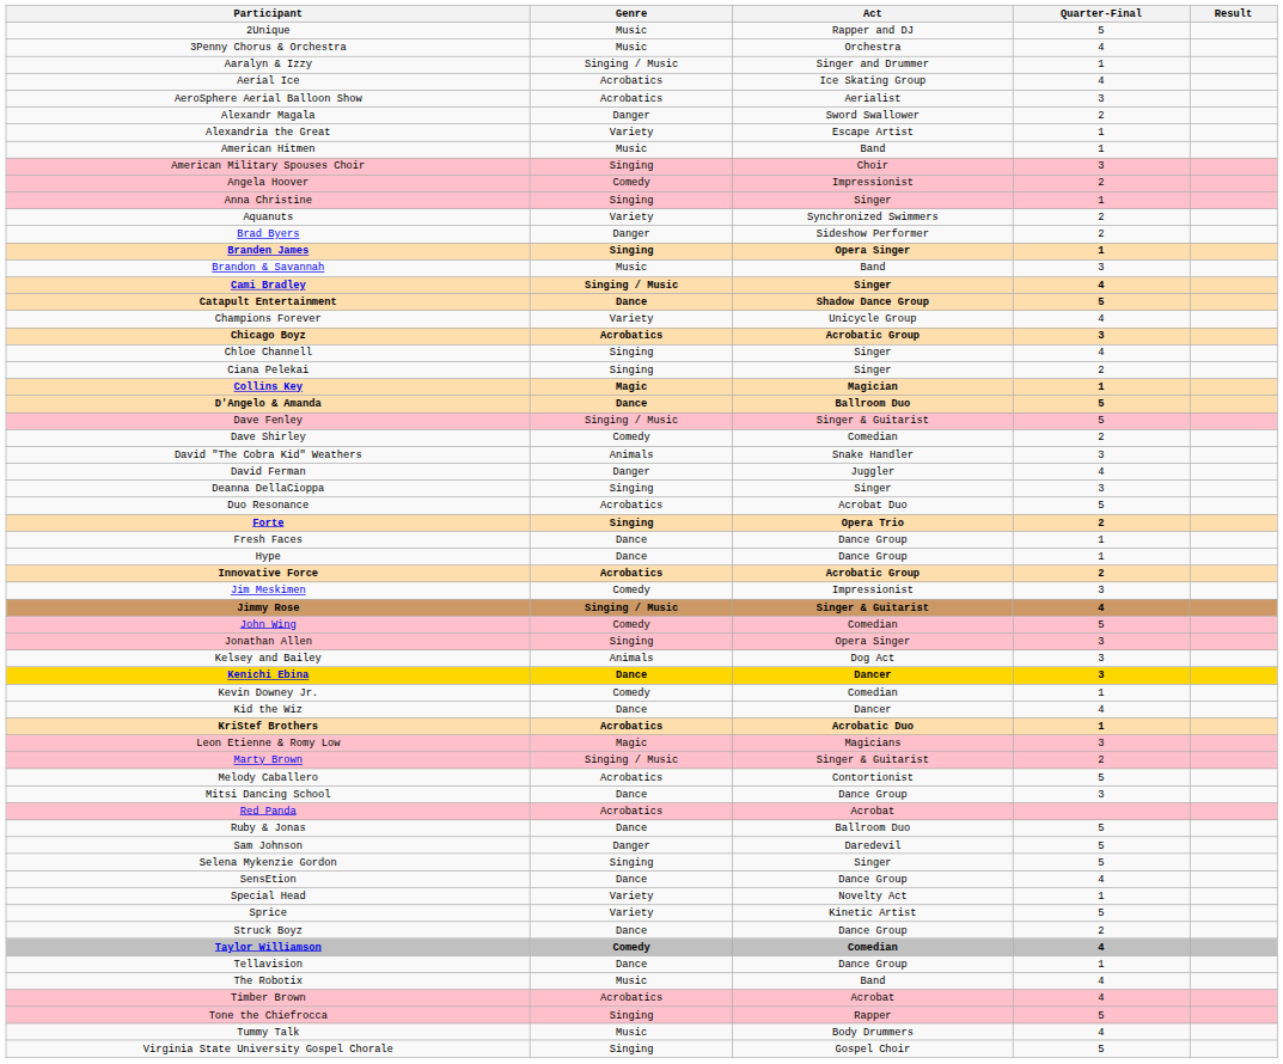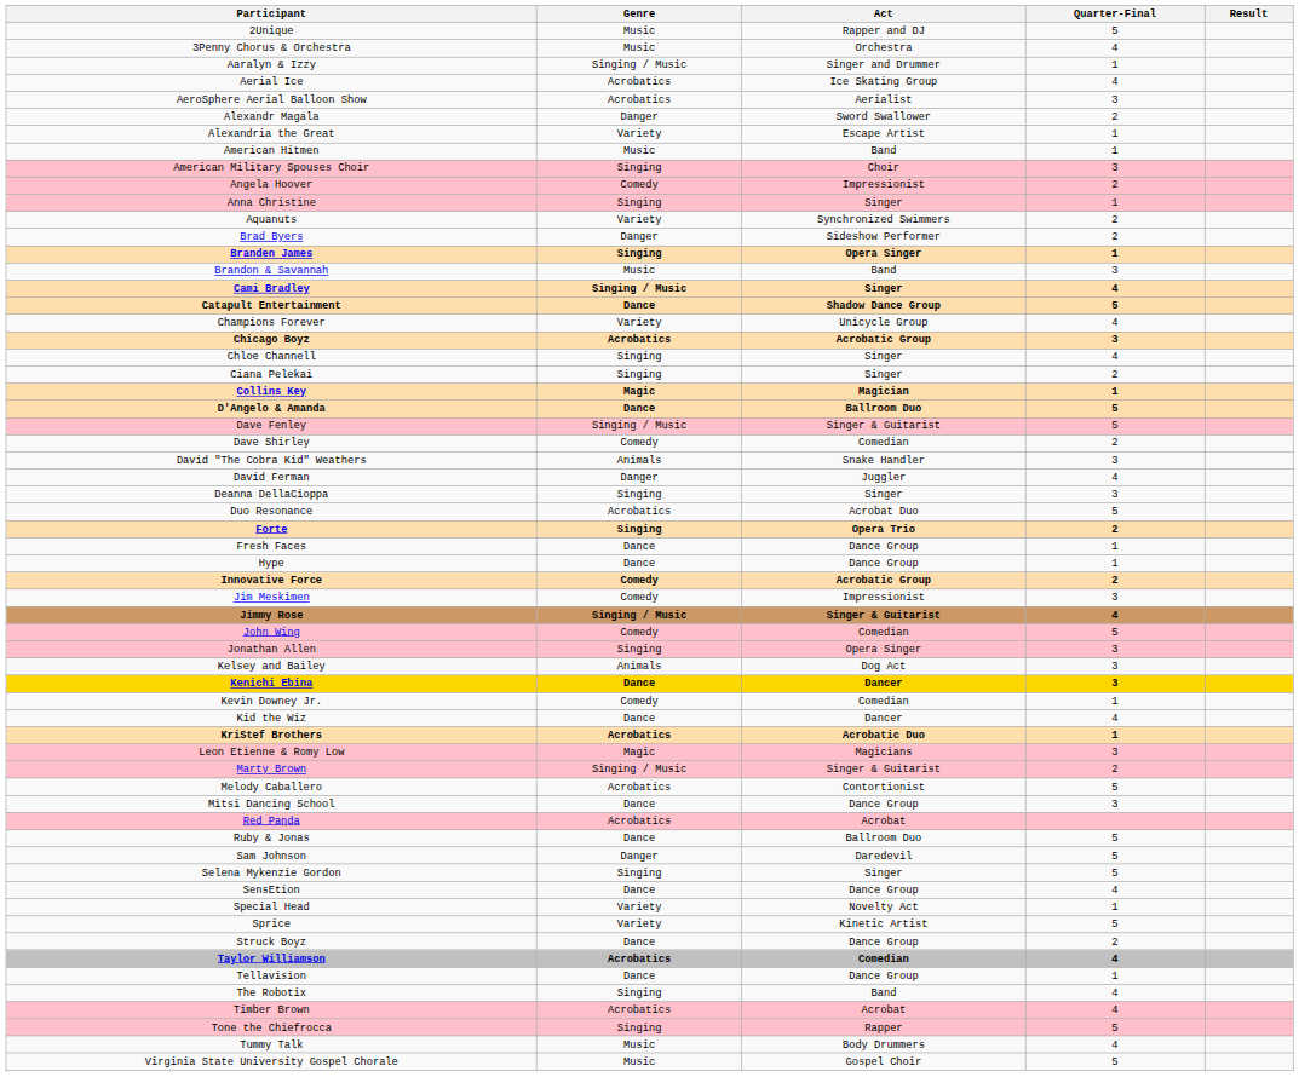Innovative Force | Genre: Acrobatics -> Comedy
Taylor Williamson | Genre: Comedy -> Acrobatics
The Robotix | Genre: Music -> Singing
Virginia State University Gospel Chorale | Genre: Singing -> Music
